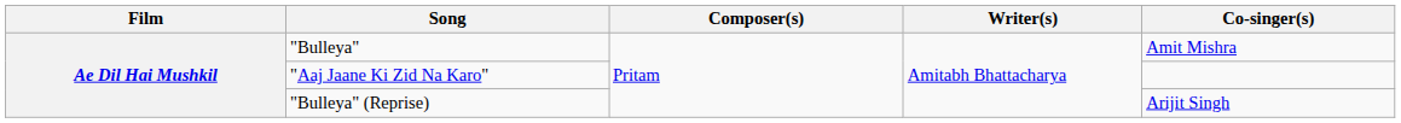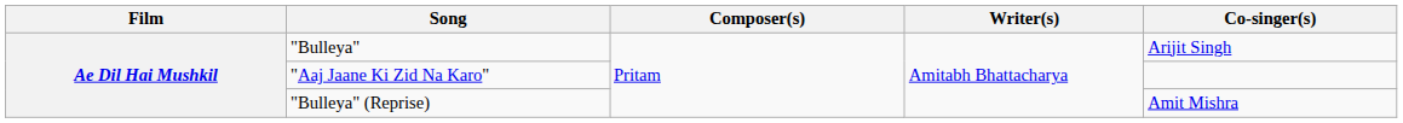"Bulleya" | Co-singer(s): Amit Mishra -> Arijit Singh
"Bulleya" (Reprise) | Co-singer(s): Arijit Singh -> Amit Mishra
